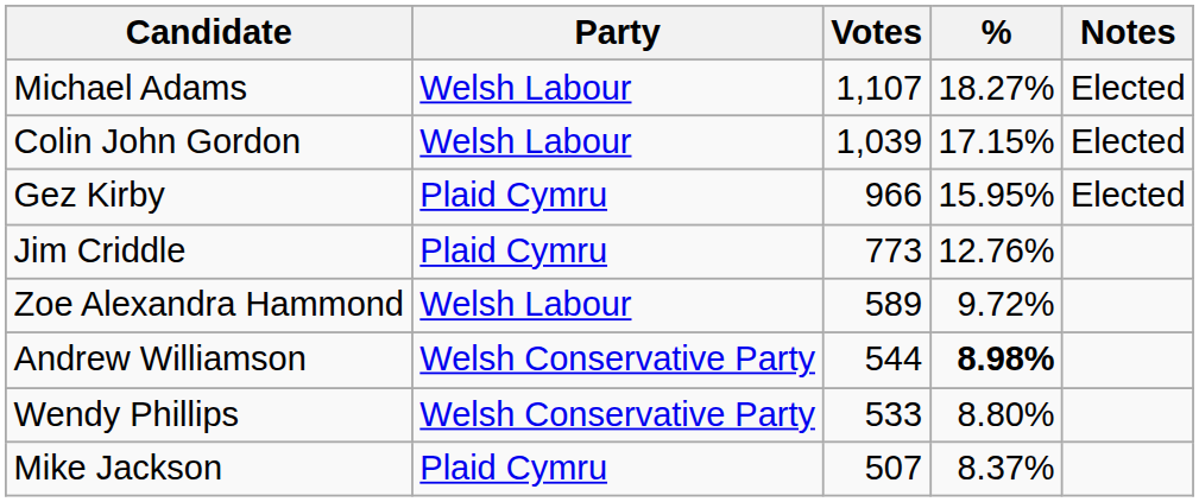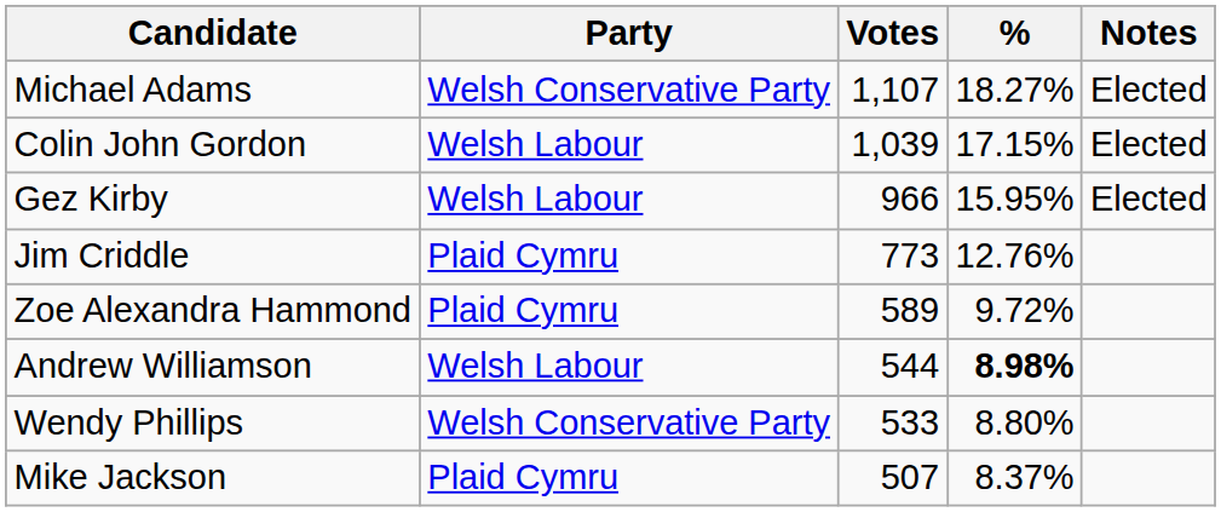Michael Adams | Party: Welsh Labour -> Welsh Conservative Party
Gez Kirby | Party: Plaid Cymru -> Welsh Labour
Zoe Alexandra Hammond | Party: Welsh Labour -> Plaid Cymru
Andrew Williamson | Party: Welsh Conservative Party -> Welsh Labour
